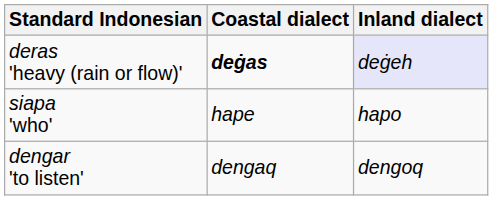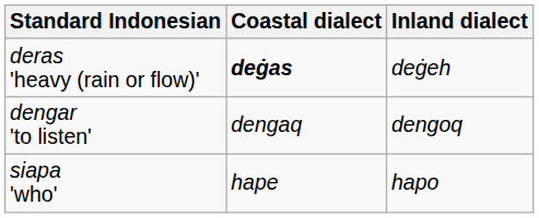deras 'heavy (rain or flow)' | Inland dialect: lavender background -> no background
rows swapped: dengar 'to listen' <-> siapa 'who'
